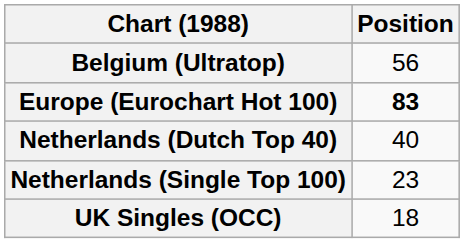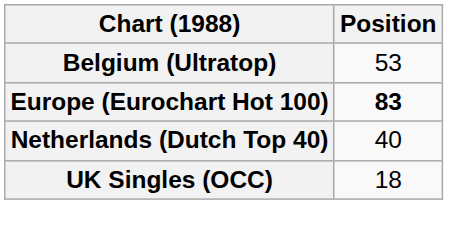Belgium (Ultratop) | Position: 56 -> 53
- row: Netherlands (Single Top 100) | 23
